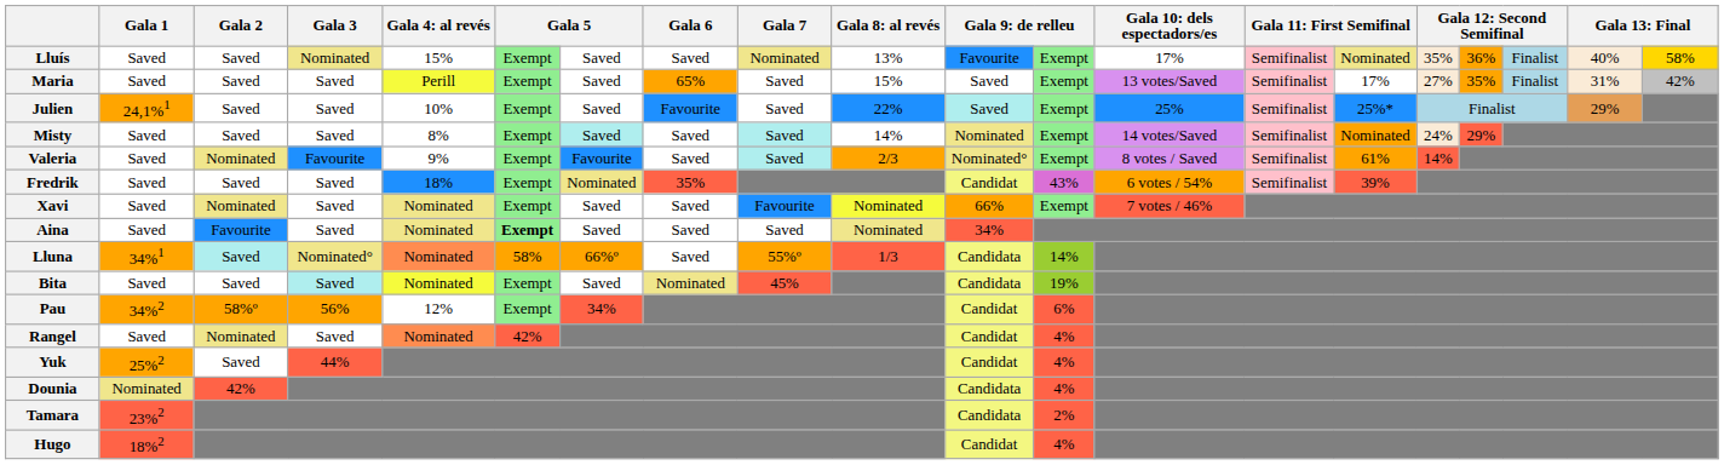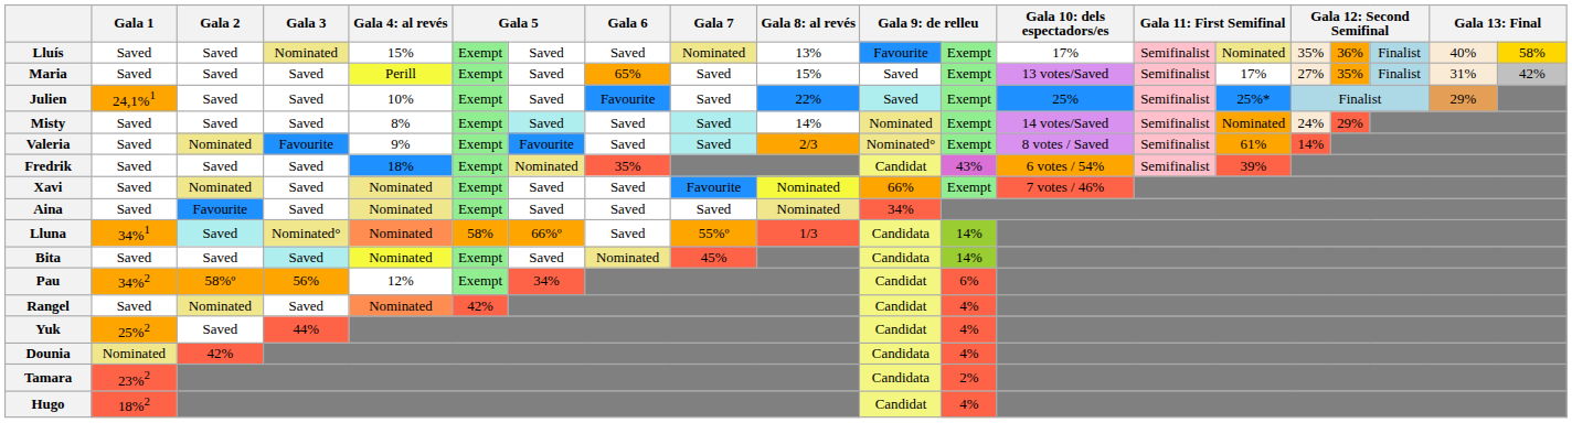Aina | column 6: bold -> normal
Bita | column 12: 19% -> 14%
